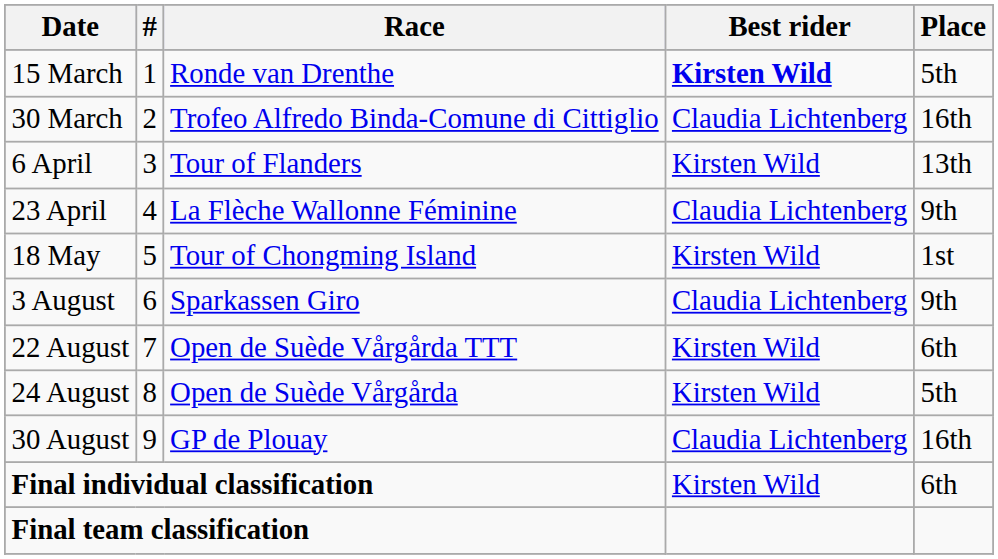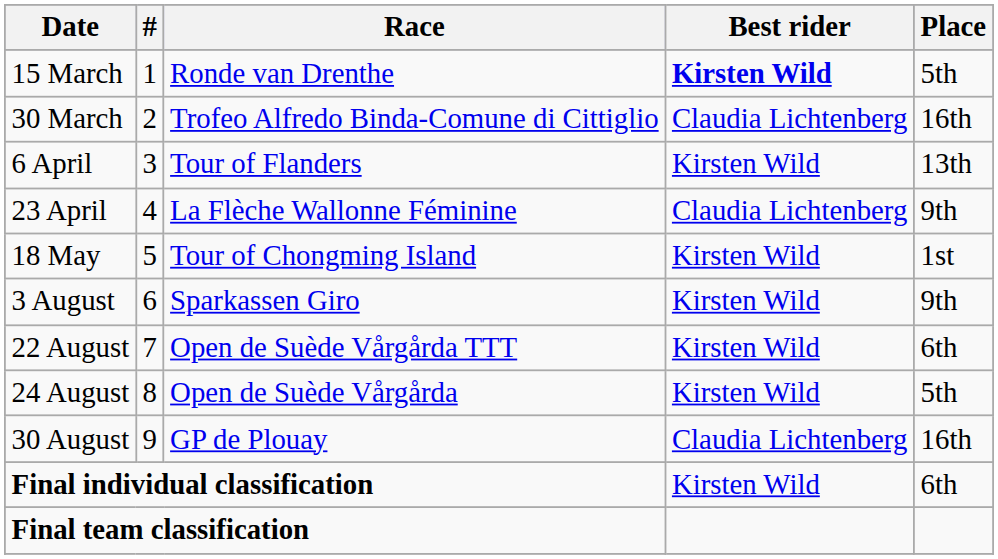3 August | Best rider: Claudia Lichtenberg -> Kirsten Wild
